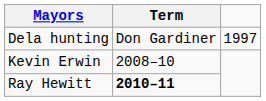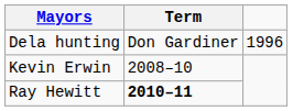Dela hunting | column 3: 1997 -> 1996
